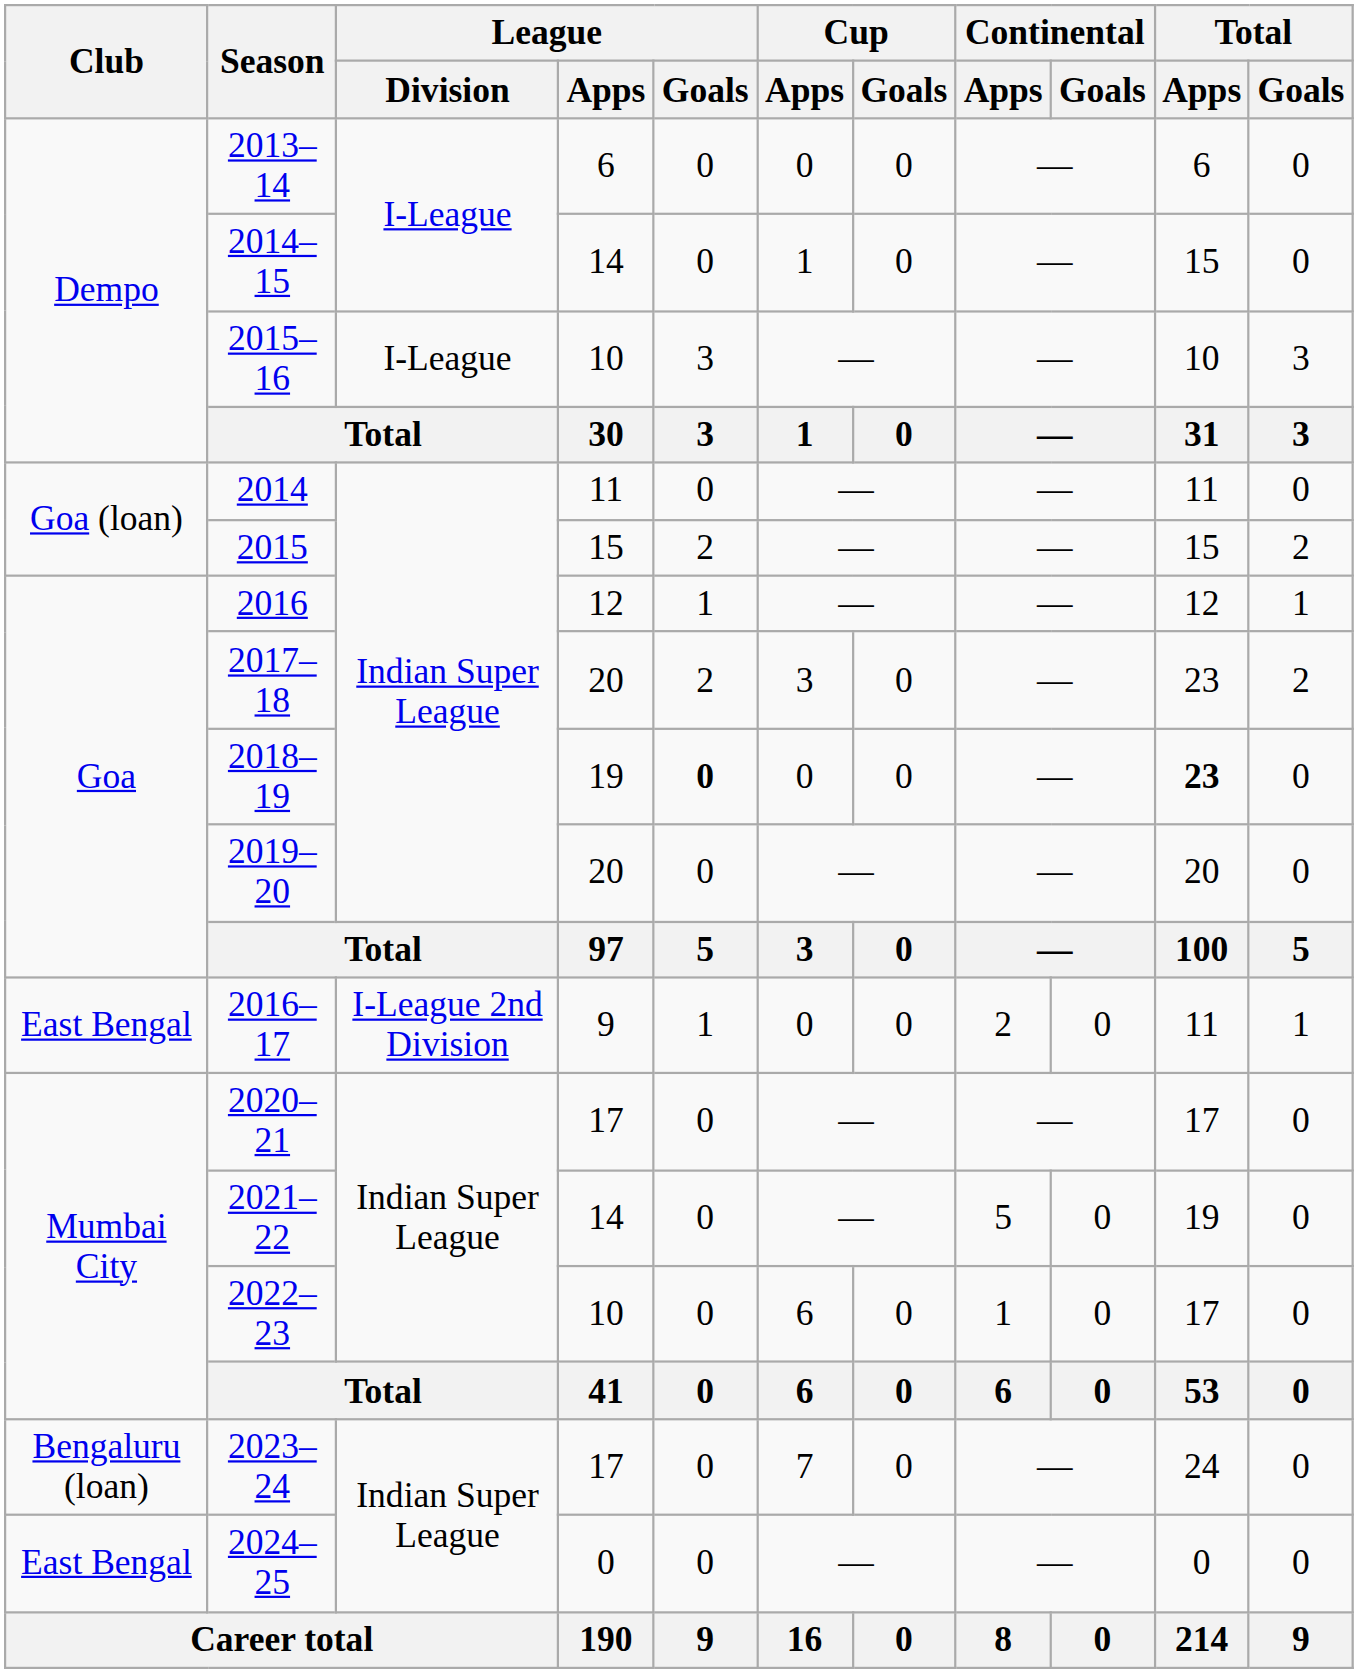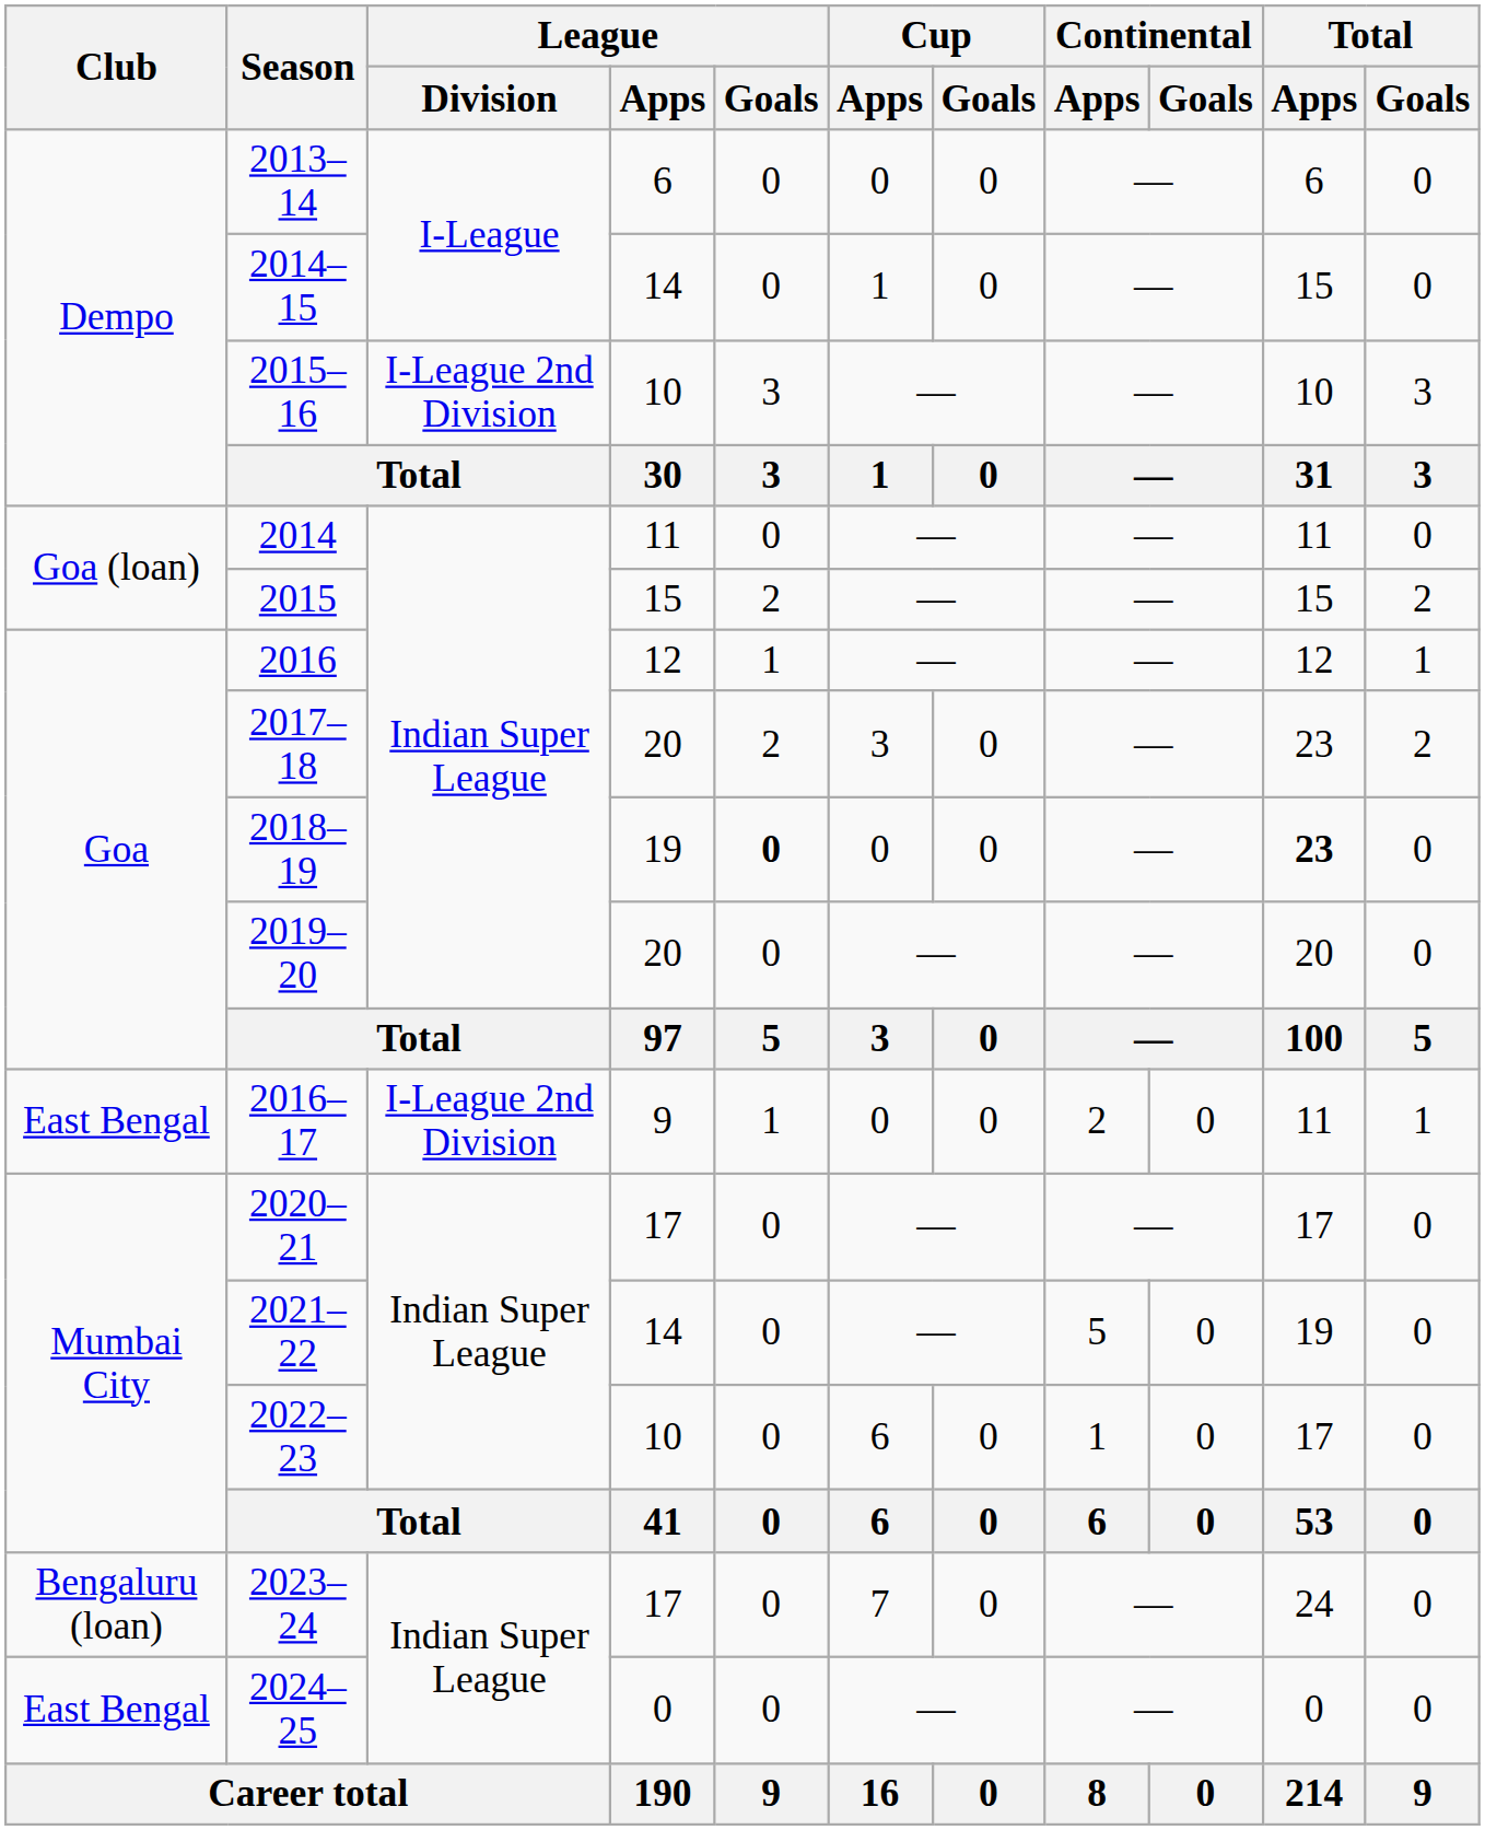2015–16 | League / Division: I-League -> I-League 2nd Division
